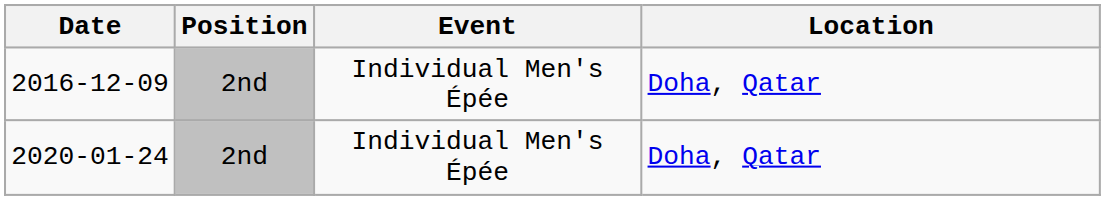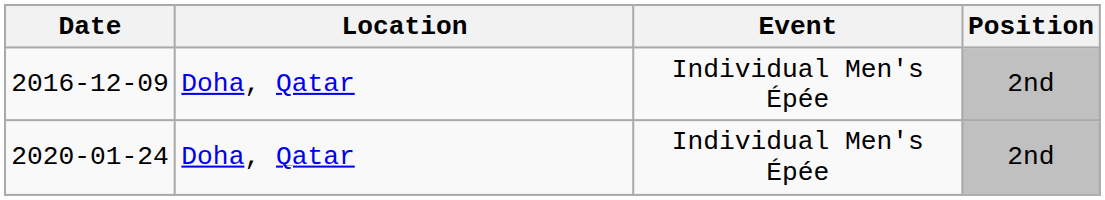columns swapped: Location <-> Position
